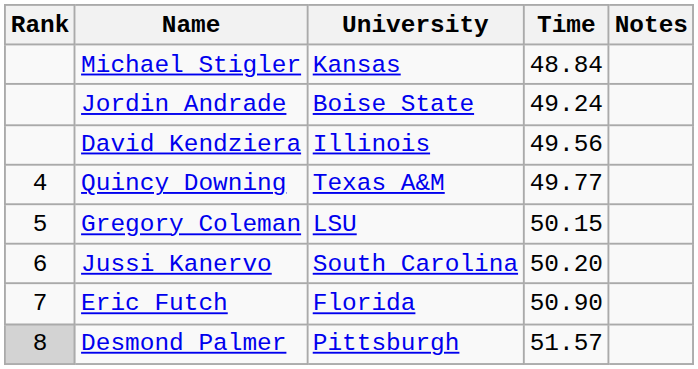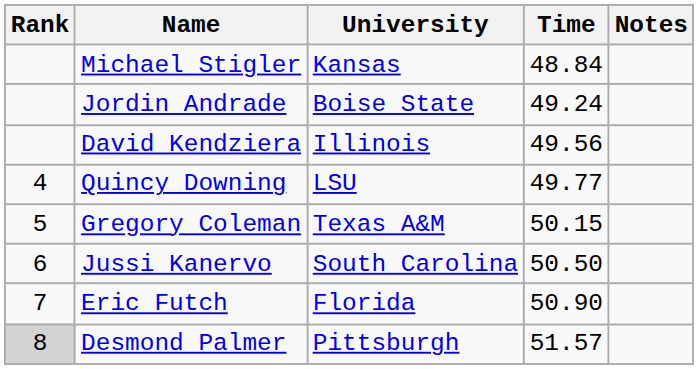Quincy Downing | University: Texas A&M -> LSU
Gregory Coleman | University: LSU -> Texas A&M
Jussi Kanervo | Time: 50.20 -> 50.50
